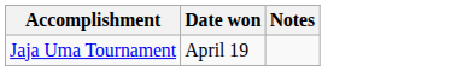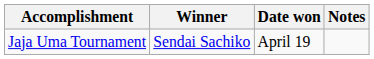+ column: Winner | Sendai Sachiko
